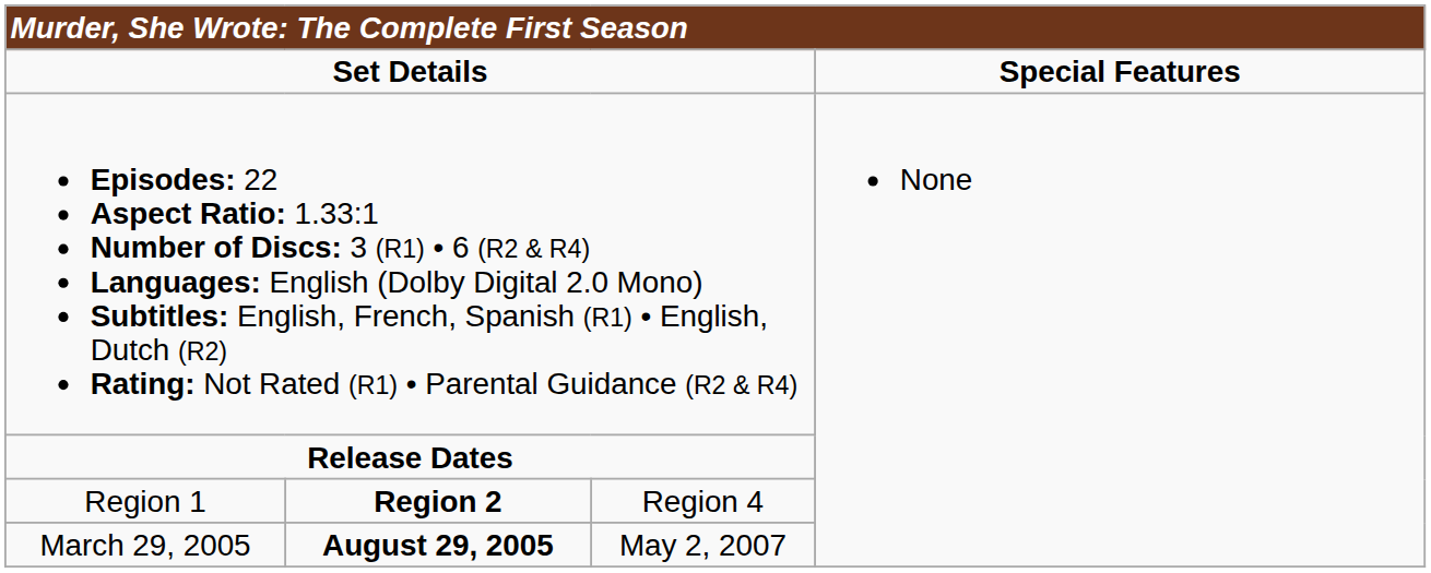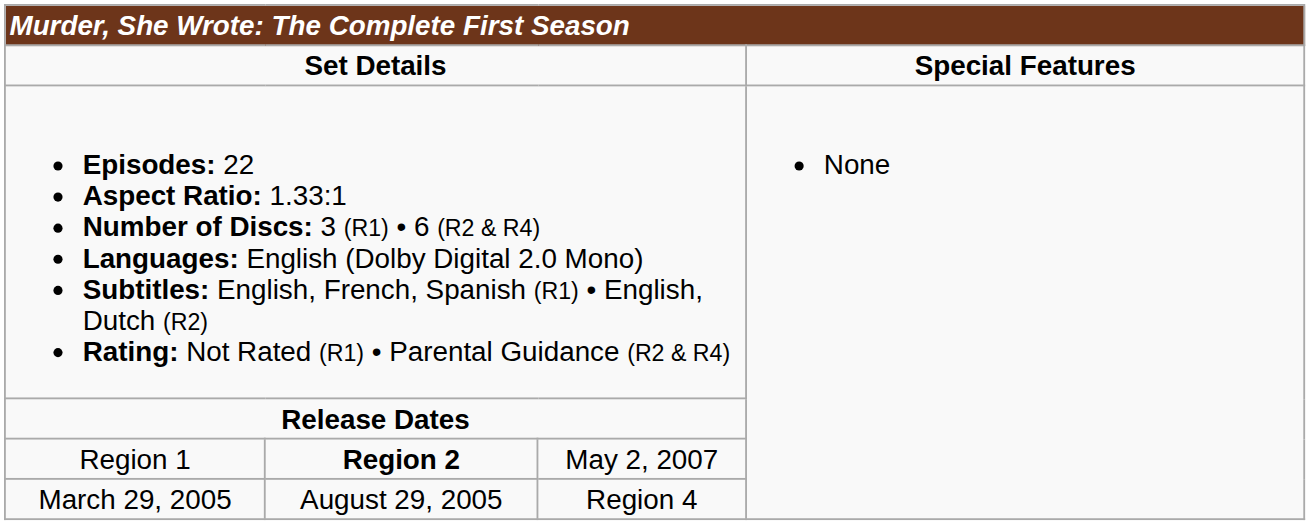Region 1 | column 3: Region 4 -> May 2, 2007
March 29, 2005 | column 2: bold -> normal
March 29, 2005 | column 3: May 2, 2007 -> Region 4
